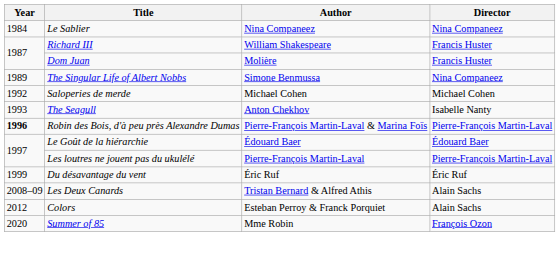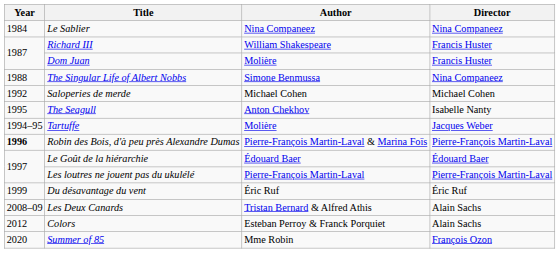The Singular Life of Albert Nobbs | Year: 1989 -> 1988
The Seagull | Year: 1993 -> 1995
+ row: 1994–95 | Tartuffe | Molière | Jacques Weber
